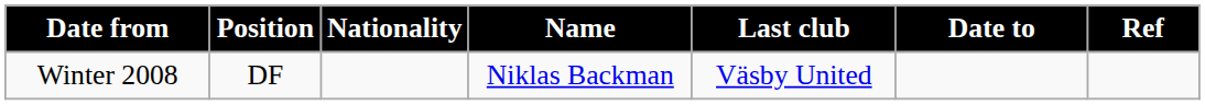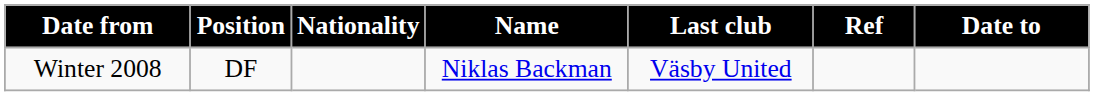columns swapped: Date to <-> Ref
